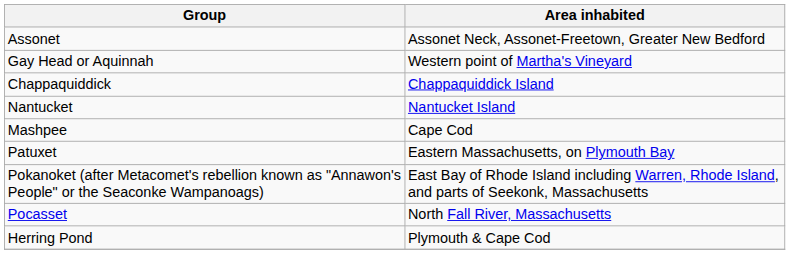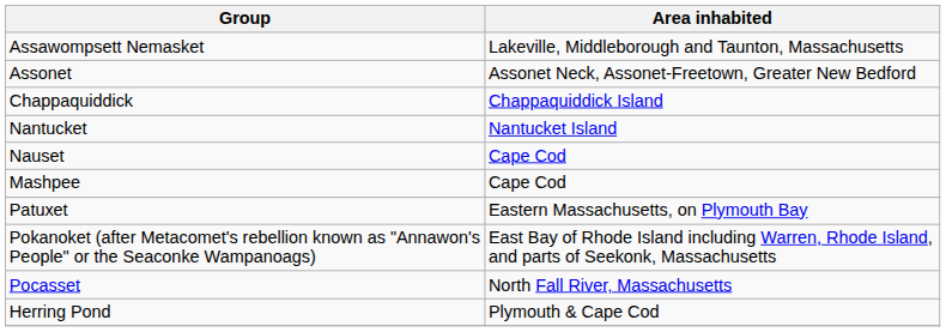+ row: Assawompsett Nemasket | Lakeville, Middleborough and Taunton, Massachusetts
- row: Gay Head or Aquinnah | Western point of Martha's Vineyard
+ row: Nauset | Cape Cod
